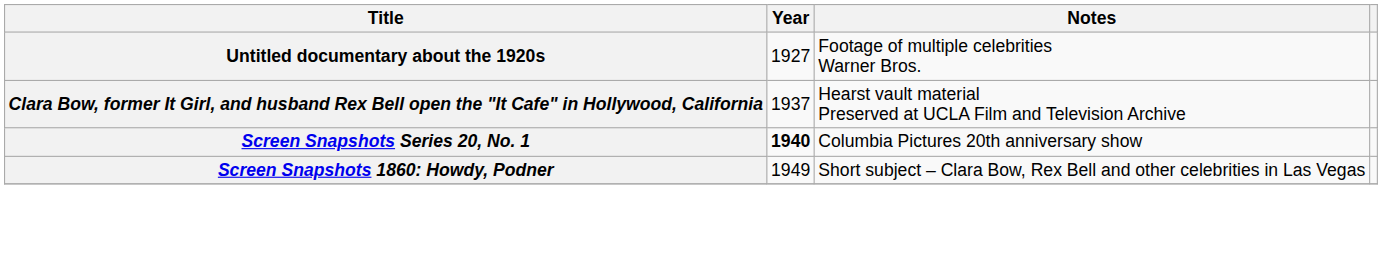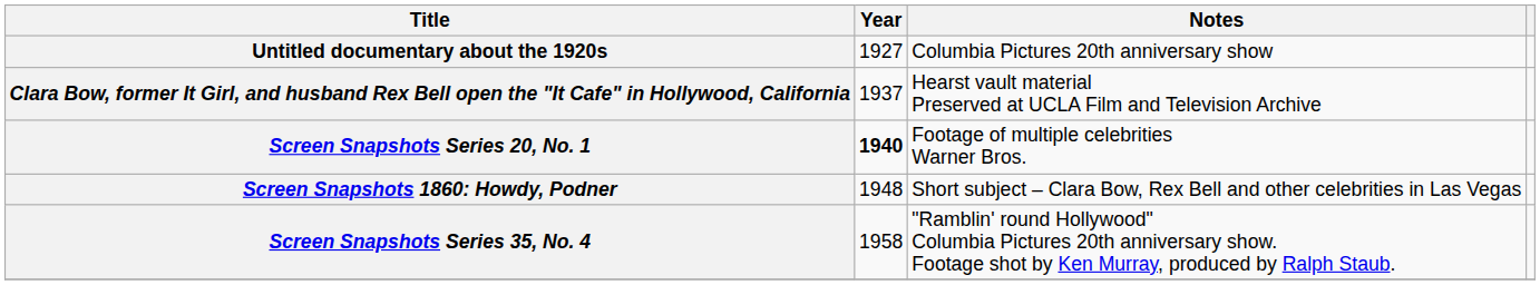Untitled documentary about the 1920s | Notes: Footage of multiple celebrities Warner Bros. -> Columbia Pictures 20th anniversary show
Screen Snapshots Series 20, No. 1 | Notes: Columbia Pictures 20th anniversary show -> Footage of multiple celebrities Warner Bros.
Screen Snapshots 1860: Howdy, Podner | Year: 1949 -> 1948
+ row: Screen Snapshots Series 35, No. 4 | 1958 | "Ramblin' round Hollywood" Columbia Pictures 20th anniversary show. Footage shot by Ken Murray, produced by Ralph Staub.
